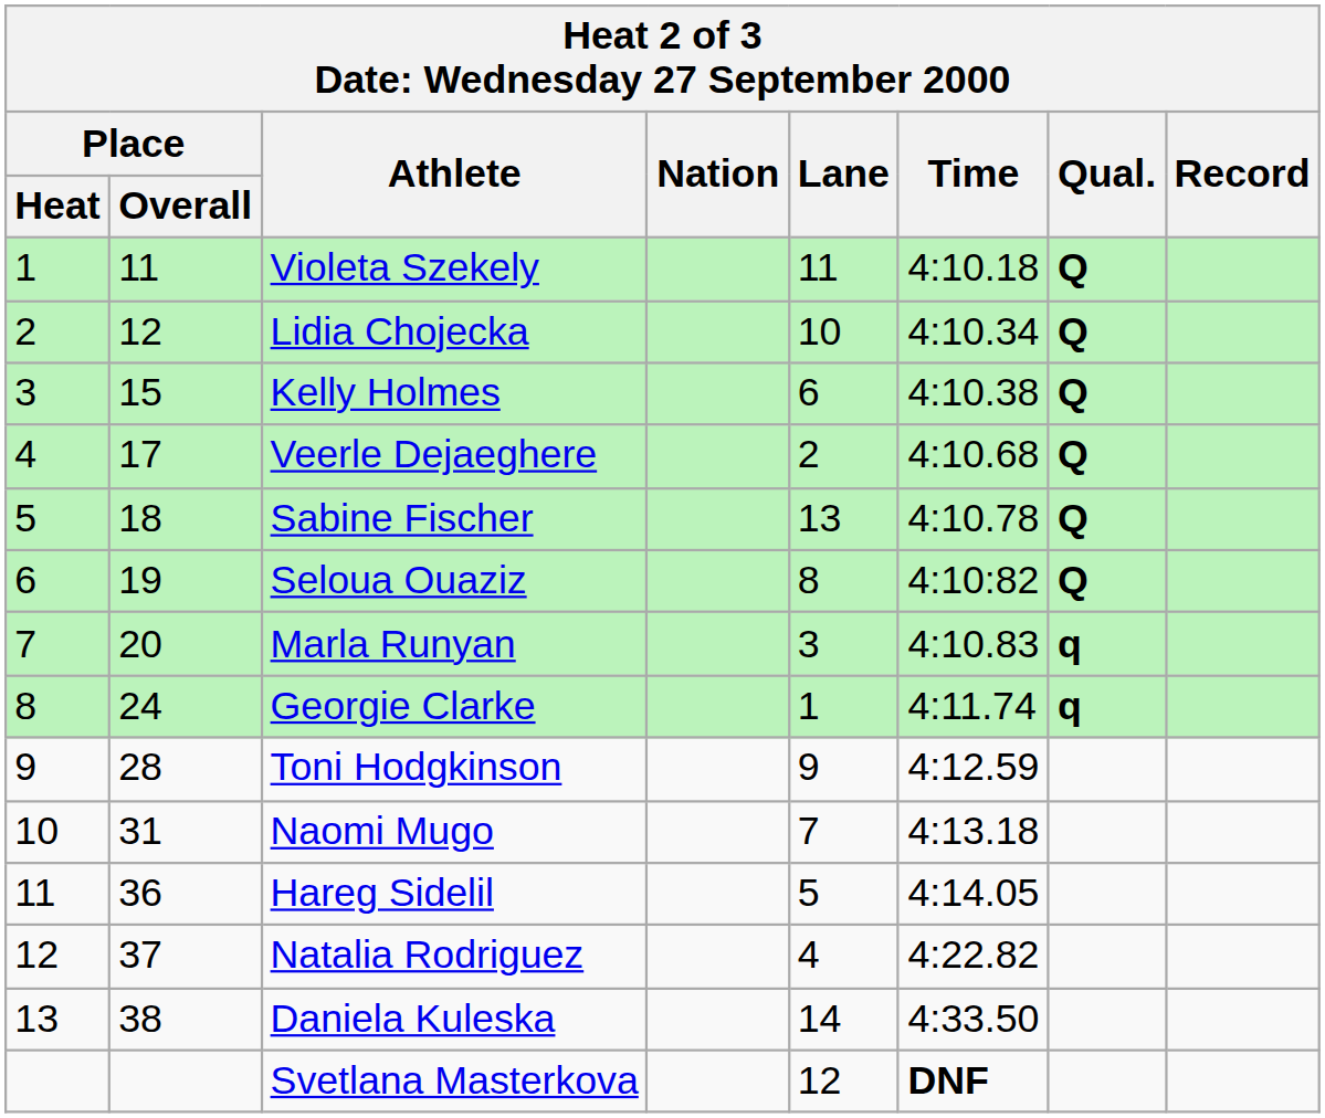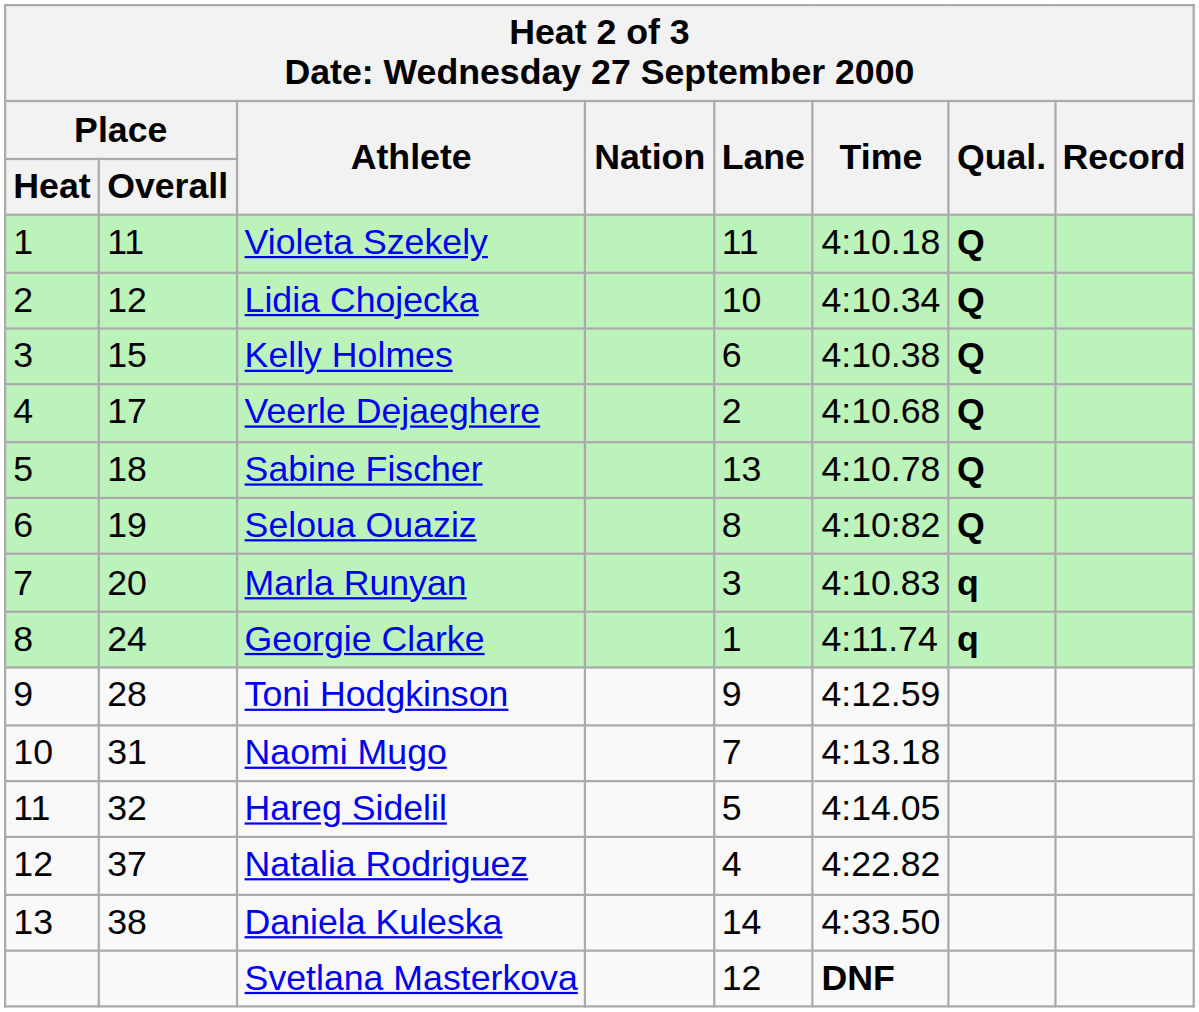Hareg Sidelil | Place / Overall: 36 -> 32
